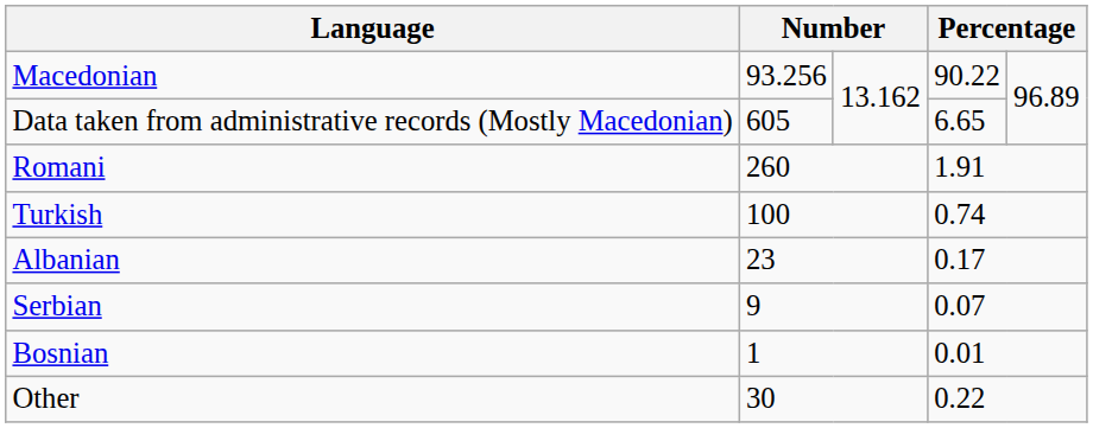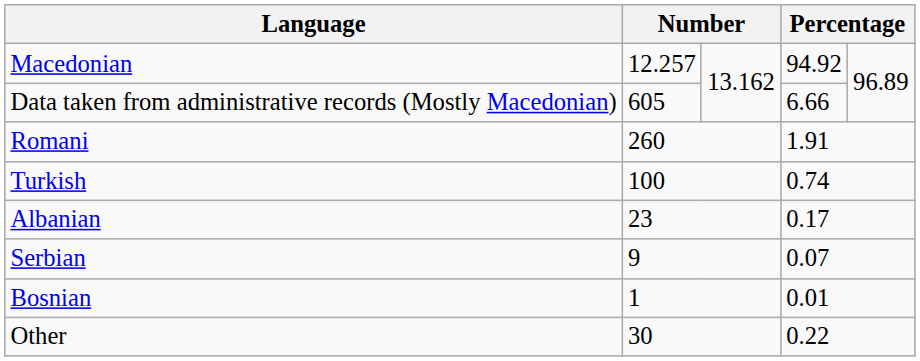Macedonian | column 2: 93.256 -> 12.257
Macedonian | column 4: 90.22 -> 94.92
Data taken from administrative records (Mostly Macedonian) | column 4: 6.65 -> 6.66
